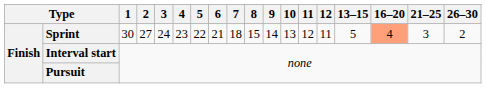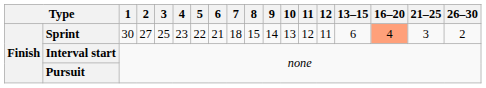Sprint | 3: 24 -> 25
Sprint | 13–15: 5 -> 6
